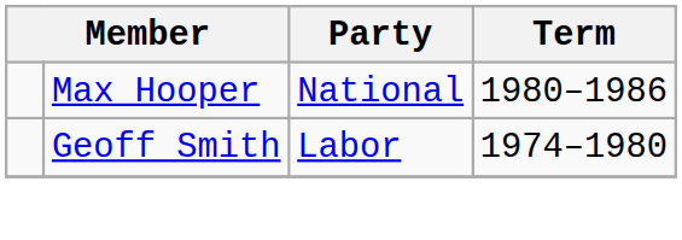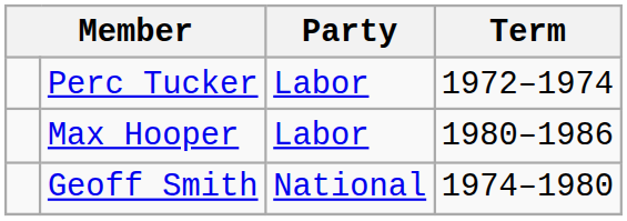+ row: Perc Tucker | Labor | 1972–1974
Max Hooper | Party: National -> Labor
Geoff Smith | Party: Labor -> National
